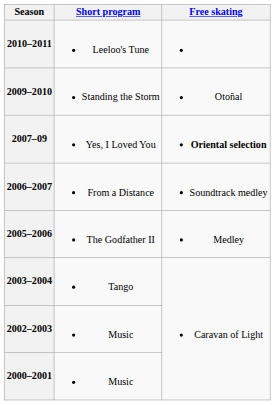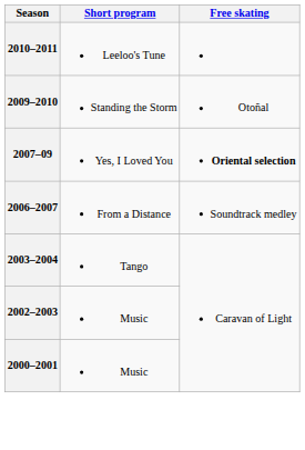- row: 2005–2006 | The Godfather II | Medley
